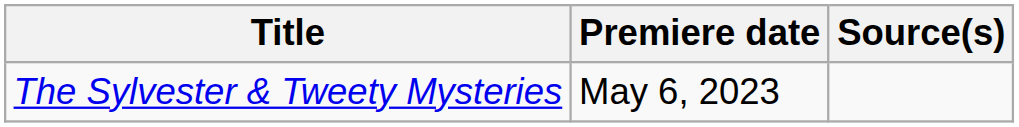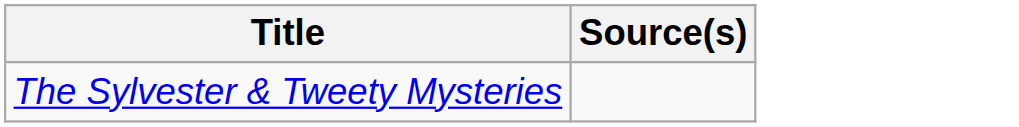- column: Premiere date | May 6, 2023
